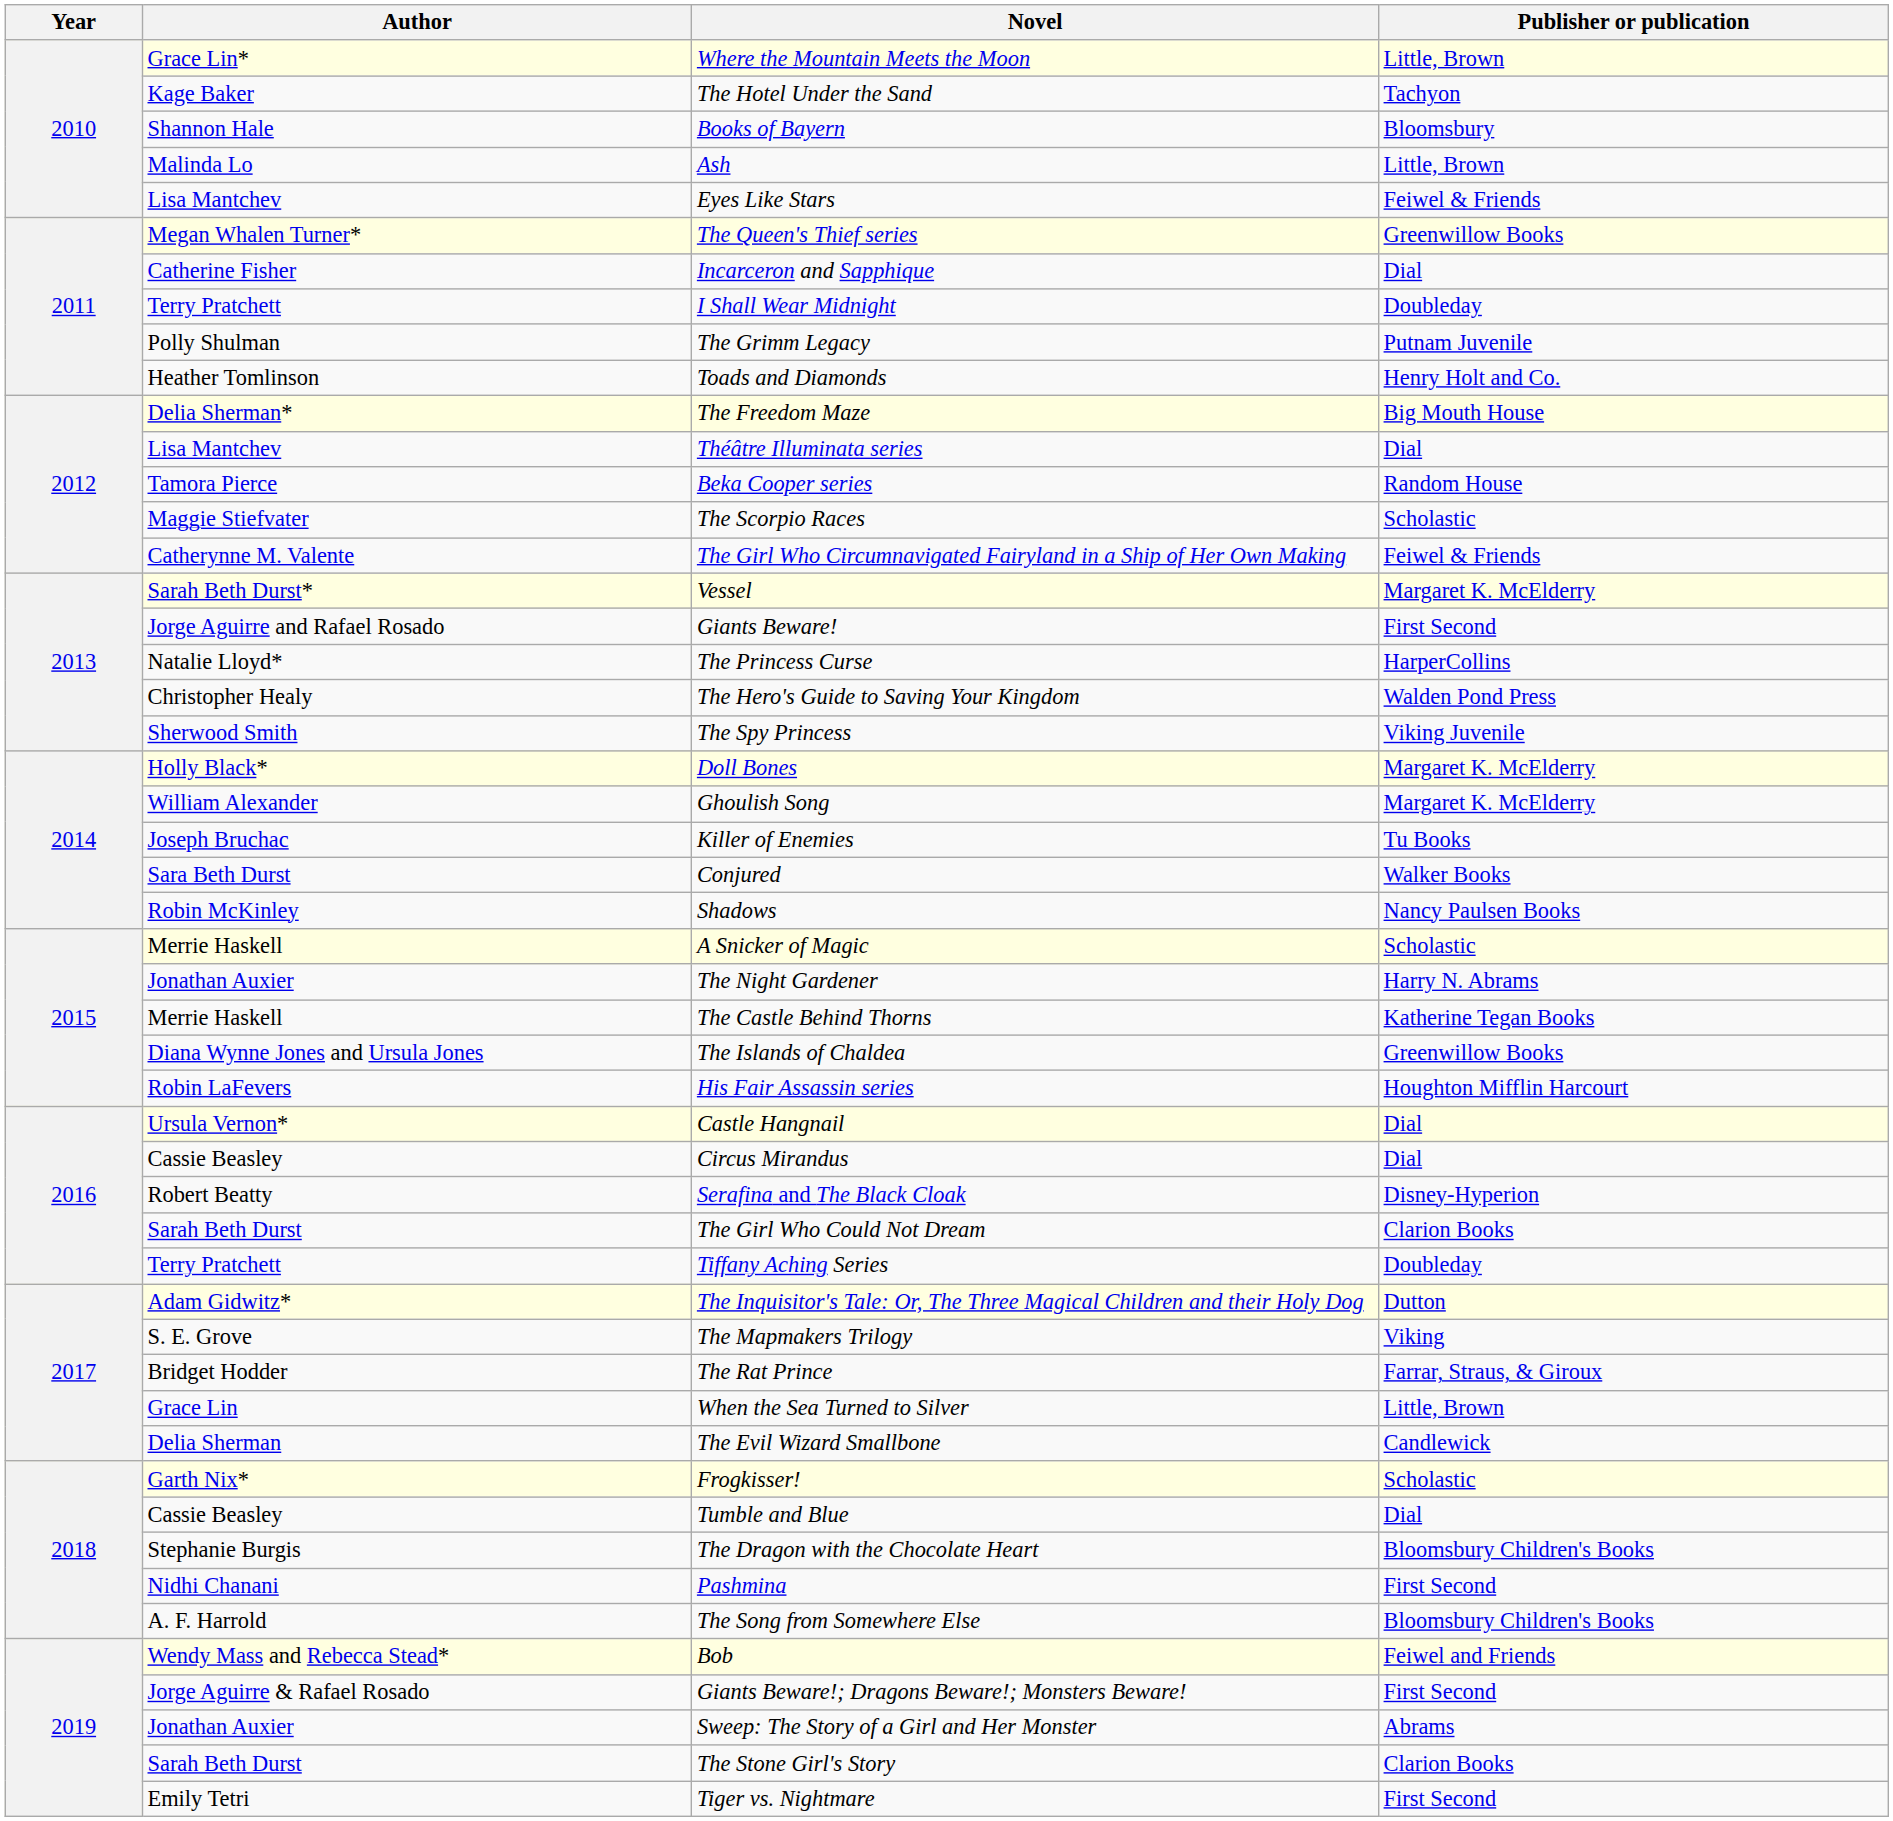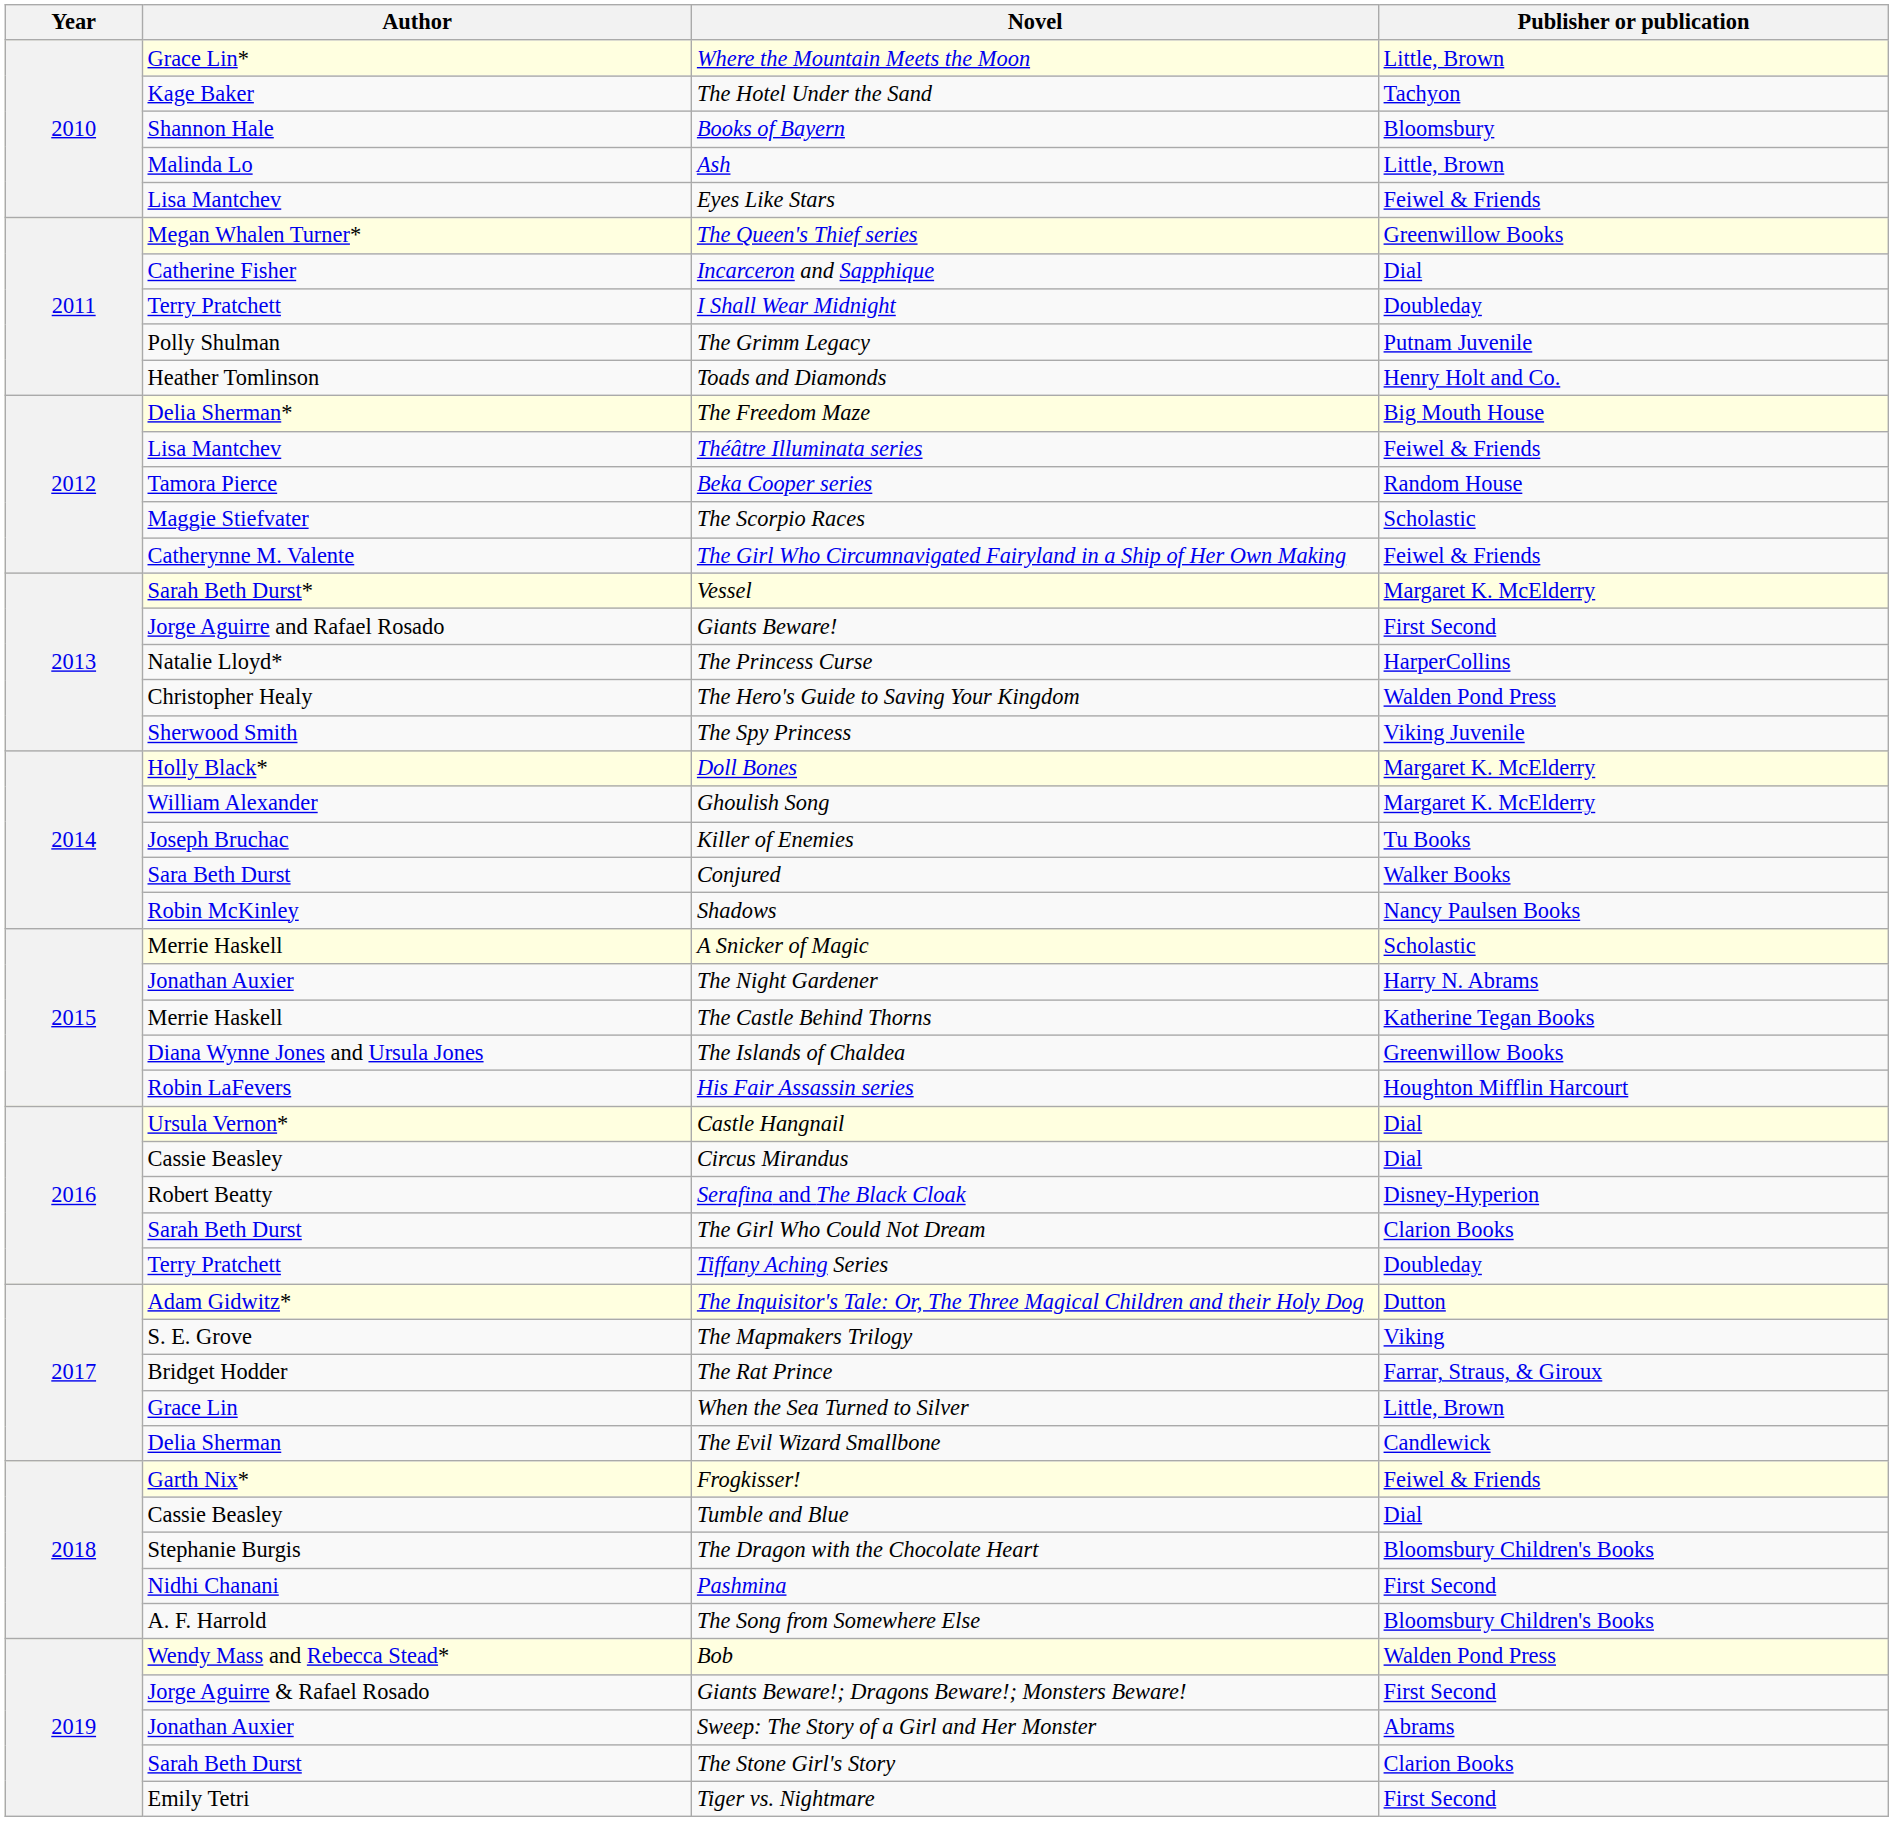Théâtre Illuminata series | Publisher or publication: Dial -> Feiwel & Friends
Frogkisser! | Publisher or publication: Scholastic -> Feiwel & Friends
Bob | Publisher or publication: Feiwel and Friends -> Walden Pond Press
